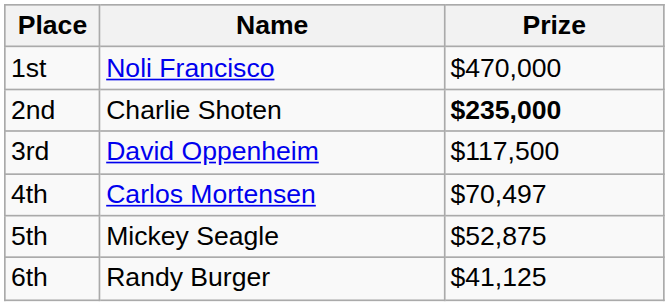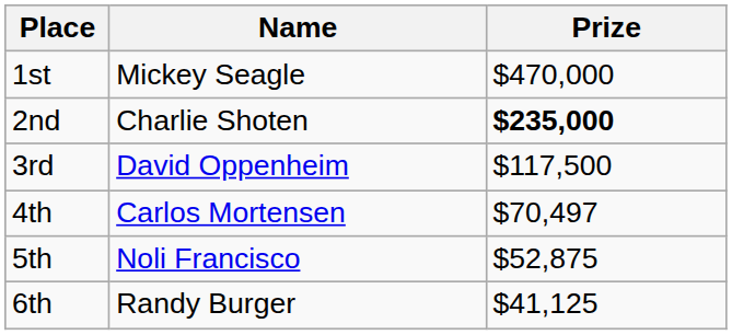1st | Name: Noli Francisco -> Mickey Seagle
5th | Name: Mickey Seagle -> Noli Francisco
